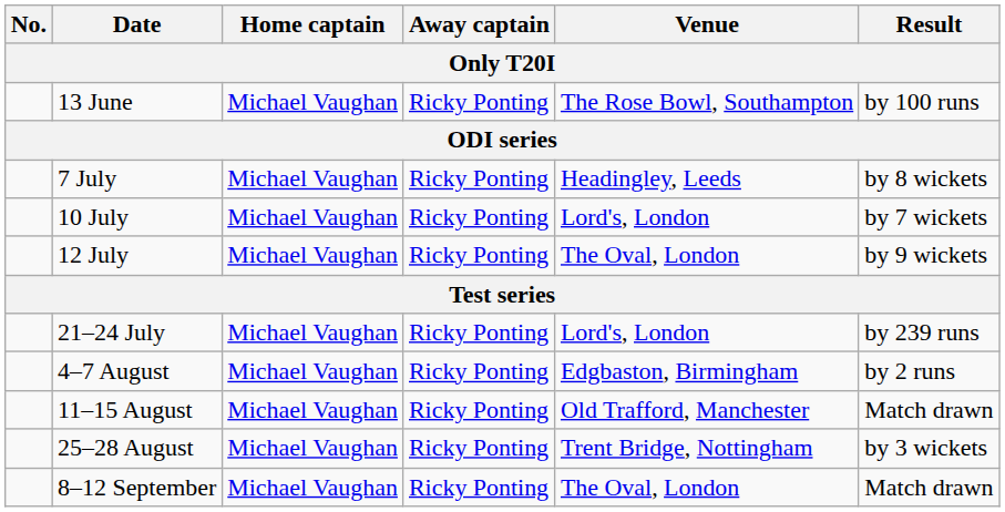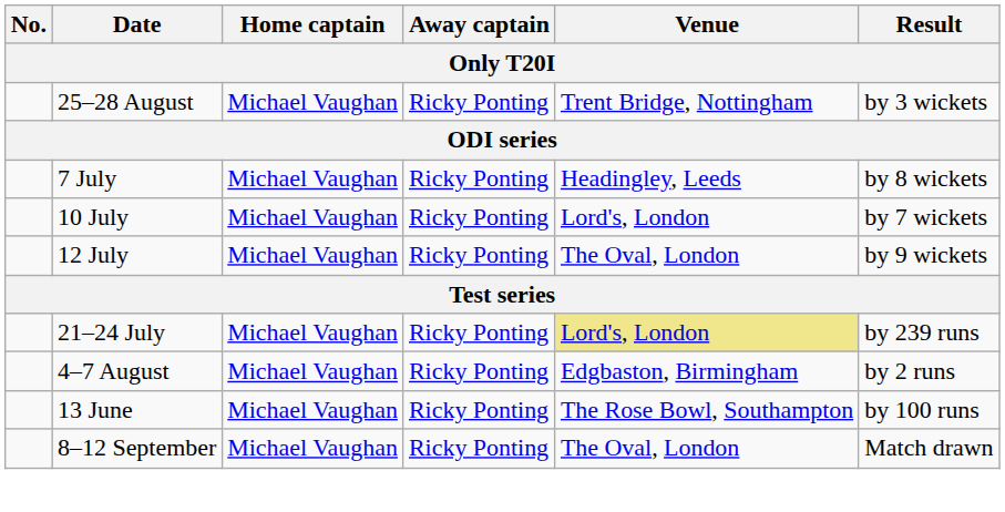rows swapped: 13 June <-> 25–28 August
21–24 July | Venue: no background -> khaki background
- row: 11–15 August | Michael Vaughan | Ricky Ponting | Old Trafford, Manchester | Match drawn
